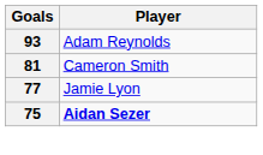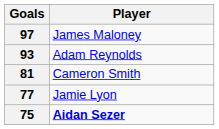+ row: 97 | James Maloney
